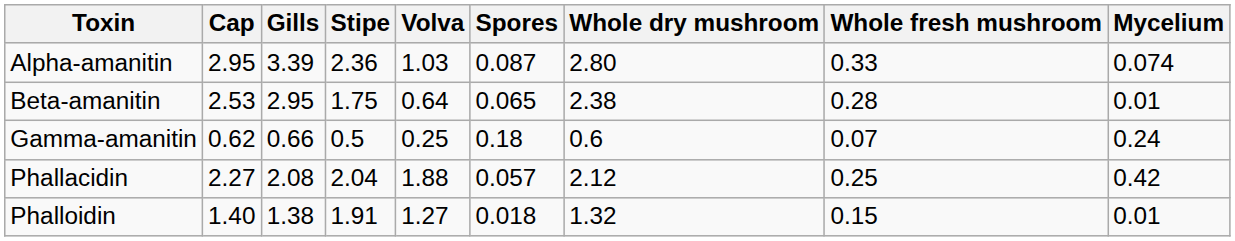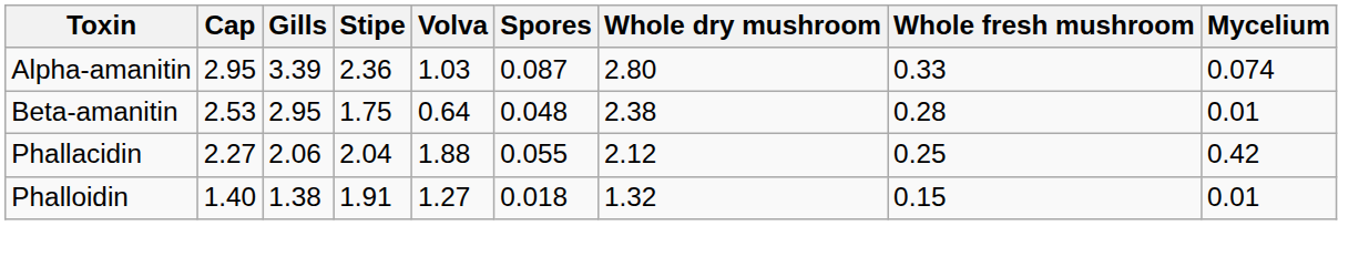Beta-amanitin | Spores: 0.065 -> 0.048
- row: Gamma-amanitin | 0.62 | 0.66 | 0.5 | 0.25 | 0.18 | 0.6 | 0.07 | 0.24
Phallacidin | Gills: 2.08 -> 2.06
Phallacidin | Spores: 0.057 -> 0.055
